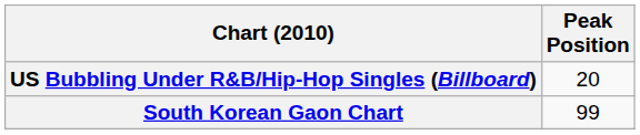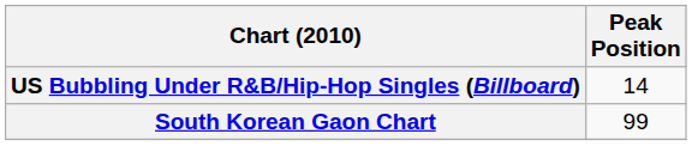US Bubbling Under R&B/Hip-Hop Singles (Billboard) | Peak Position: 20 -> 14
